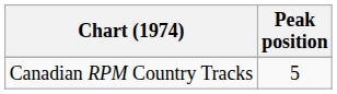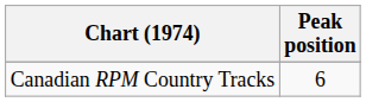Canadian RPM Country Tracks | Peak position: 5 -> 6
